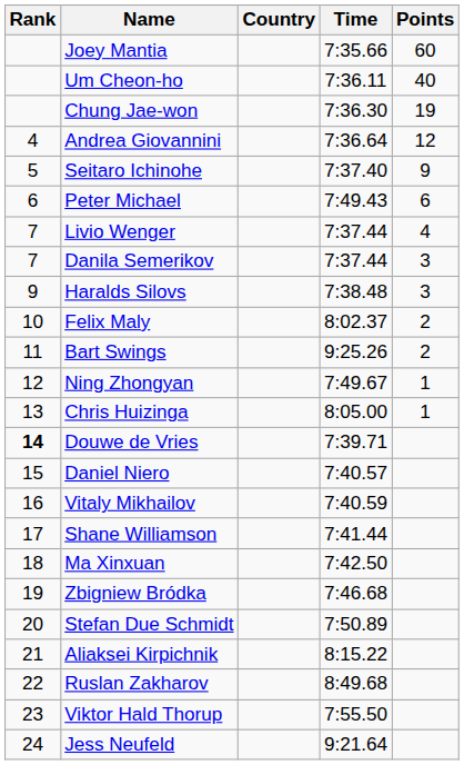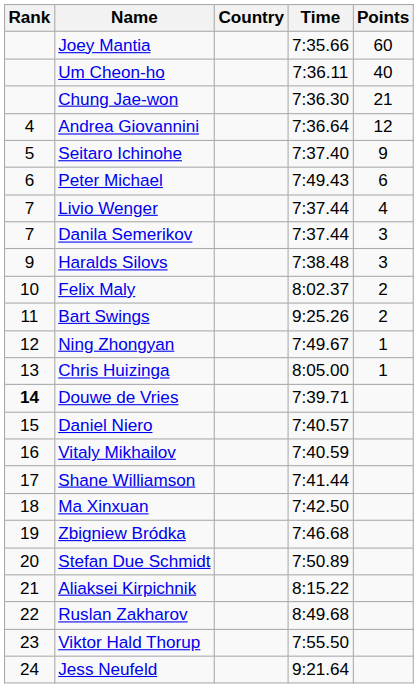Chung Jae-won | Points: 19 -> 21
